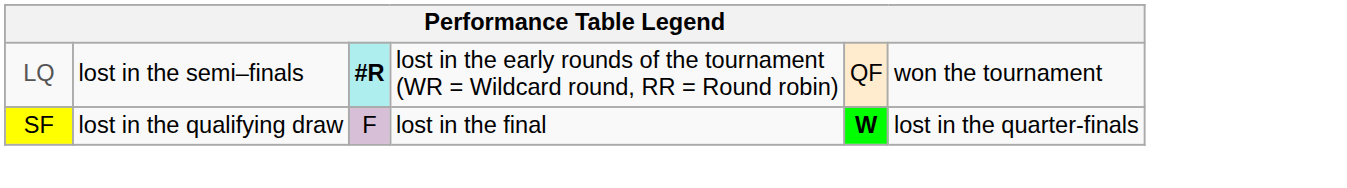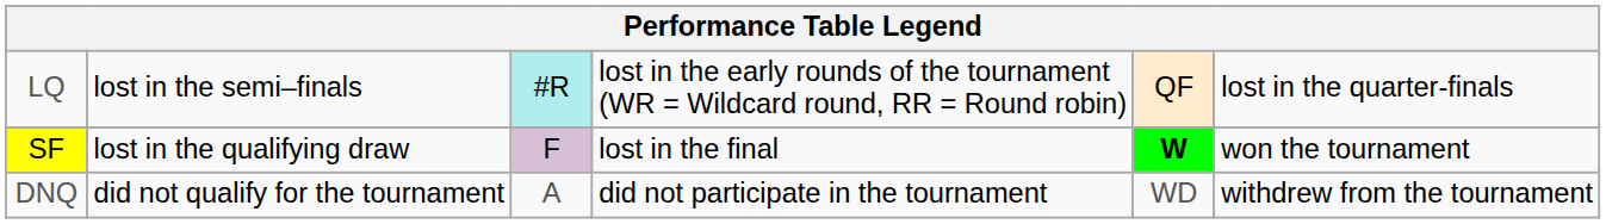LQ | column 3: bold -> normal
LQ | column 6: won the tournament -> lost in the quarter-finals
SF | column 6: lost in the quarter-finals -> won the tournament
+ row: DNQ | did not qualify for the tournament | A | did not participate in the tournament | WD | withdrew from the tournament
